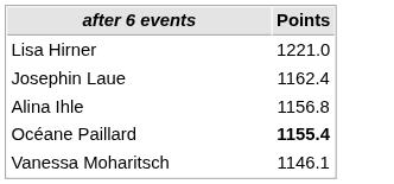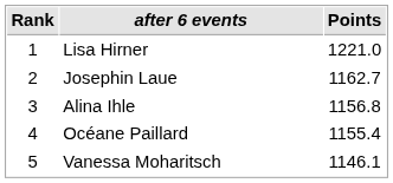+ column: Rank | 1 | 2 | 3 | 4 | 5
Josephin Laue | Points: 1162.4 -> 1162.7
Océane Paillard | Points: bold -> normal
